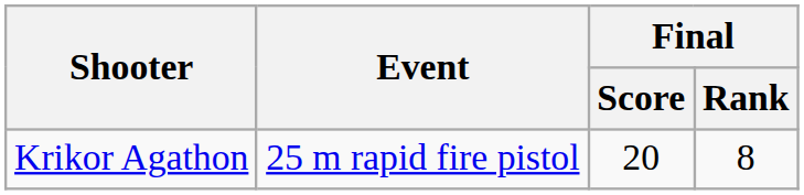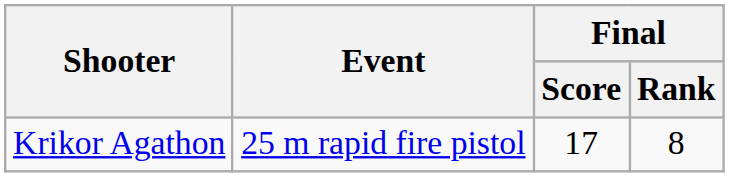Krikor Agathon | Final / Score: 20 -> 17
